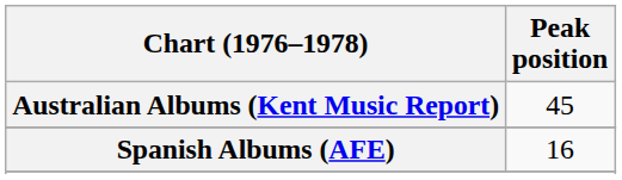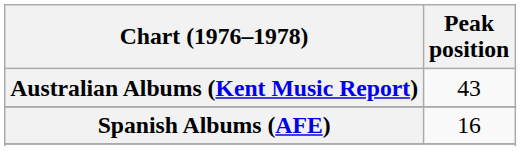Australian Albums (Kent Music Report) | Peak position: 45 -> 43
